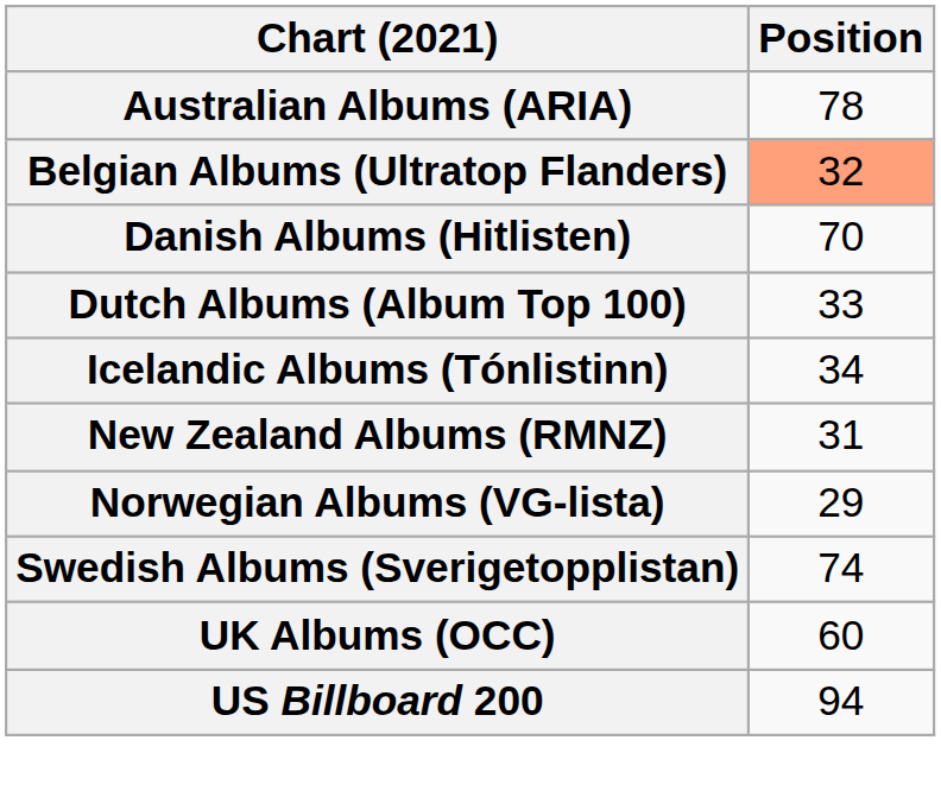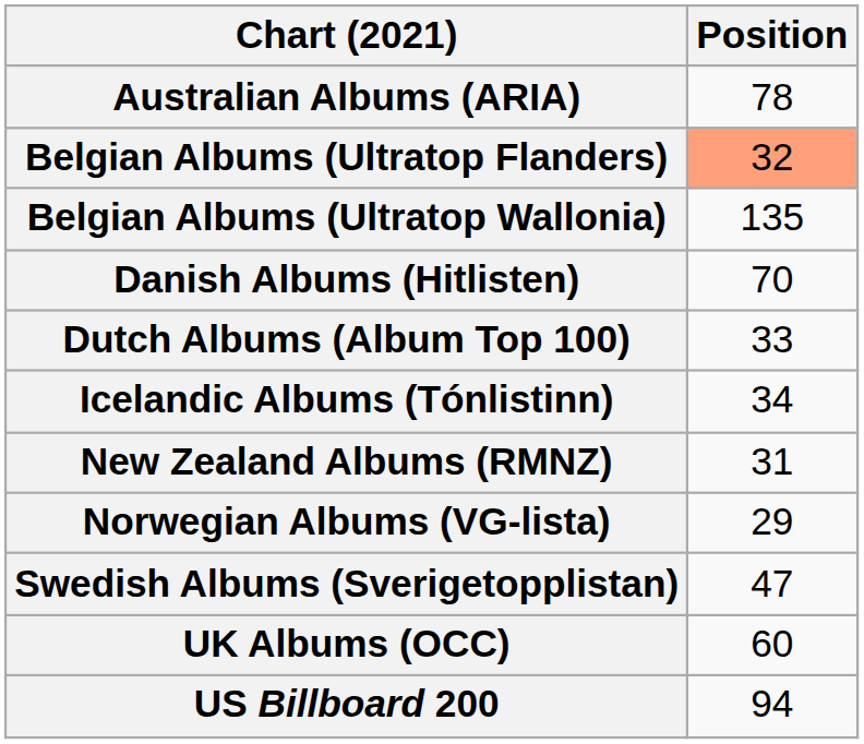+ row: Belgian Albums (Ultratop Wallonia) | 135
Swedish Albums (Sverigetopplistan) | Position: 74 -> 47
